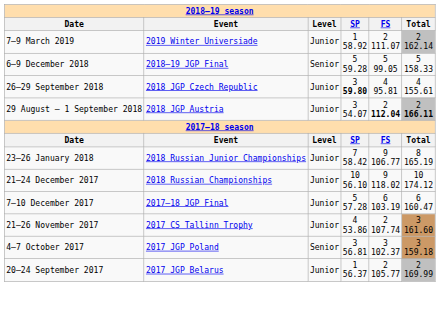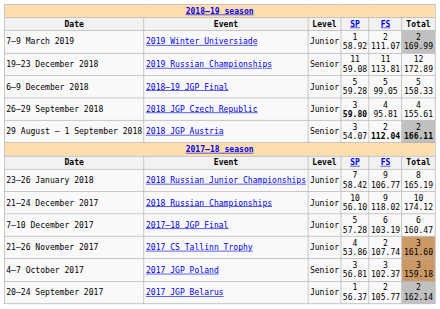7–9 March 2019 | column 6: 2 162.14 -> 2 169.99
+ row: 19–23 December 2018 | 2019 Russian Championships | Senior | 11 59.08 | 11 113.81 | 12 172.89
6–9 December 2018 | column 3: Senior -> Junior
29 August – 1 September 2018 | column 3: Junior -> Senior
20–24 September 2017 | column 6: 2 169.99 -> 2 162.14
